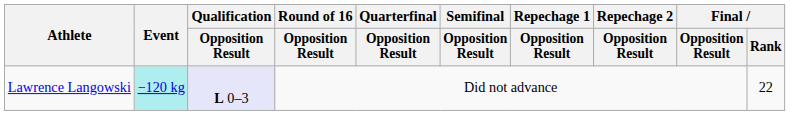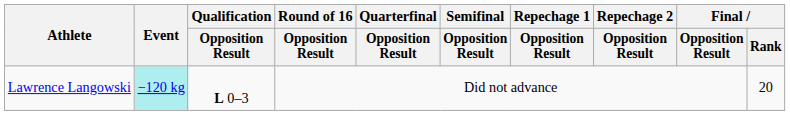Lawrence Langowski | Qualification / Opposition Result: lavender background -> no background
Lawrence Langowski | Final / Rank: 22 -> 20
